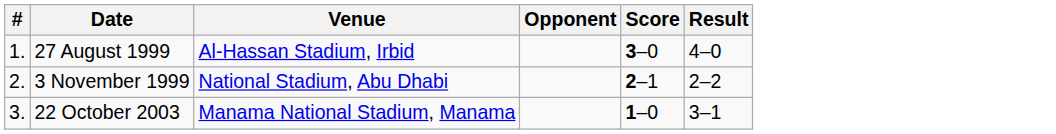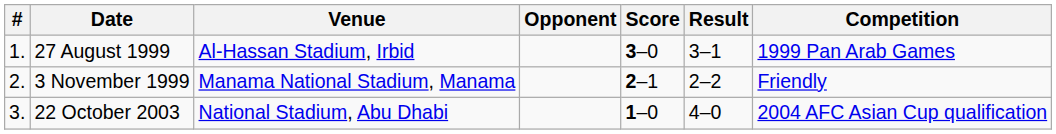+ column: Competition | 1999 Pan Arab Games | Friendly | 2004 AFC Asian Cup qualification
27 August 1999 | Result: 4–0 -> 3–1
3 November 1999 | Venue: National Stadium, Abu Dhabi -> Manama National Stadium, Manama
22 October 2003 | Venue: Manama National Stadium, Manama -> National Stadium, Abu Dhabi
22 October 2003 | Result: 3–1 -> 4–0
